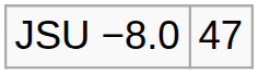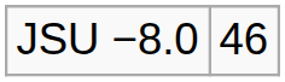JSU −8.0 | column 2: 47 -> 46
